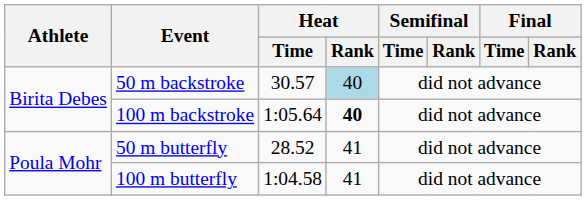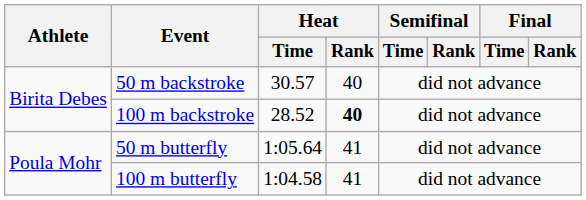50 m backstroke | Heat / Rank: lightblue background -> no background
100 m backstroke | Heat / Time: 1:05.64 -> 28.52
50 m butterfly | Heat / Time: 28.52 -> 1:05.64
